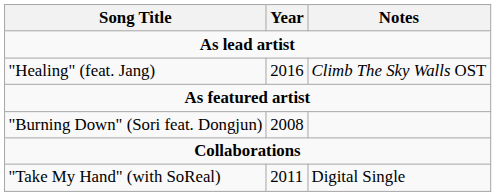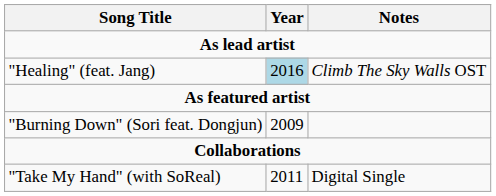"Healing" (feat. Jang) | Year: no background -> lightblue background
"Burning Down" (Sori feat. Dongjun) | Year: 2008 -> 2009
